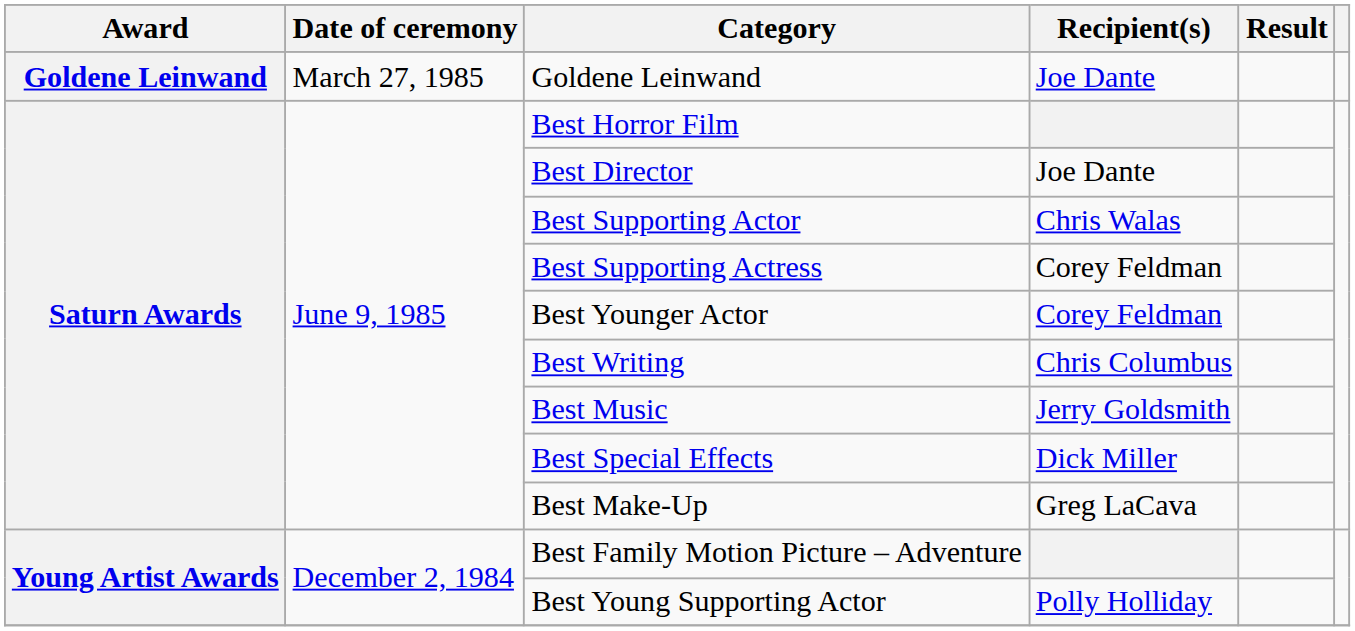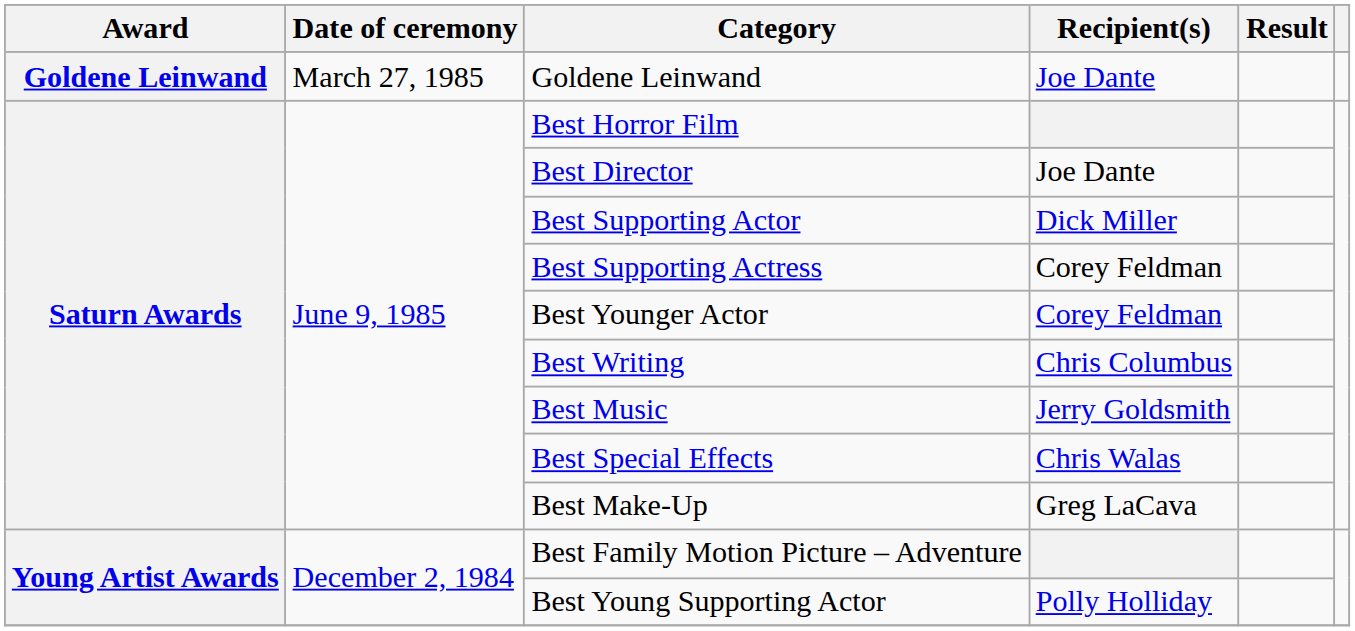Best Supporting Actor | Recipient(s): Chris Walas -> Dick Miller
Best Special Effects | Recipient(s): Dick Miller -> Chris Walas
